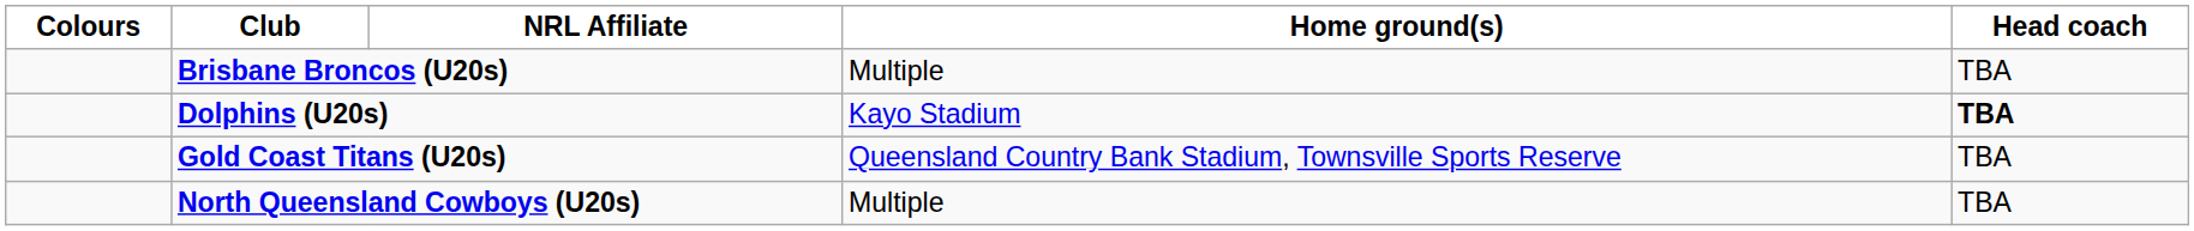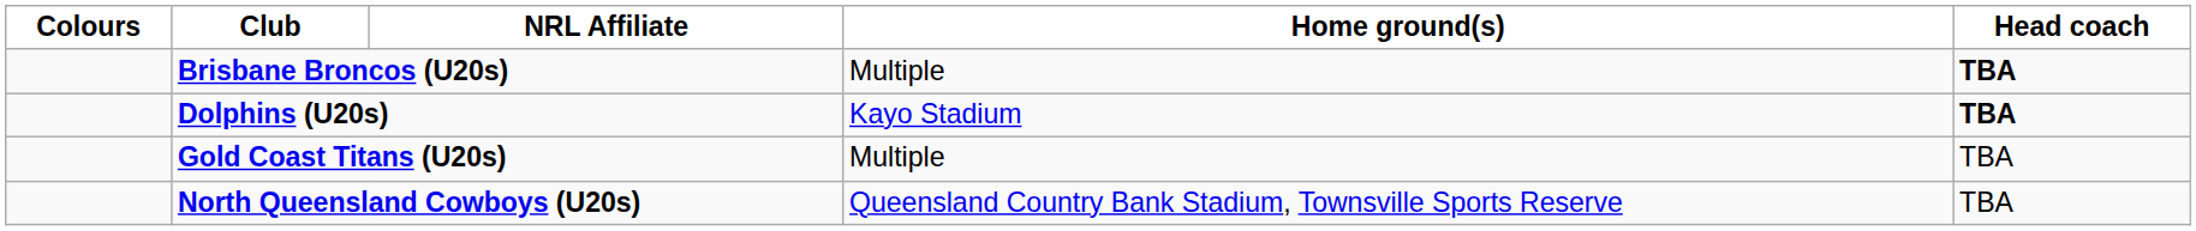Brisbane Broncos (U20s) | Head coach: normal -> bold
Gold Coast Titans (U20s) | Home ground(s): Queensland Country Bank Stadium, Townsville Sports Reserve -> Multiple
North Queensland Cowboys (U20s) | Home ground(s): Multiple -> Queensland Country Bank Stadium, Townsville Sports Reserve
